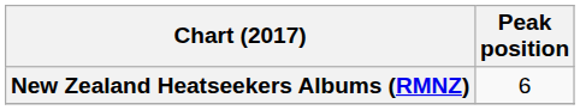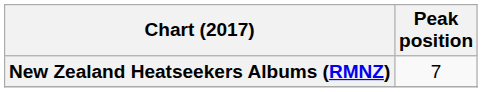New Zealand Heatseekers Albums (RMNZ) | Peak position: 6 -> 7
